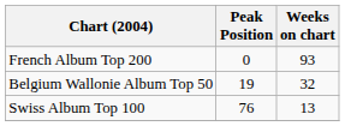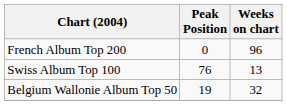French Album Top 200 | Weeks on chart: 93 -> 96
rows swapped: Belgium Wallonie Album Top 50 <-> Swiss Album Top 100
